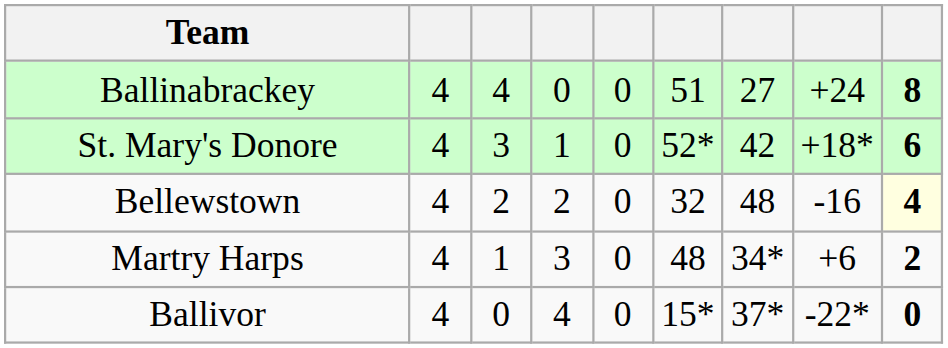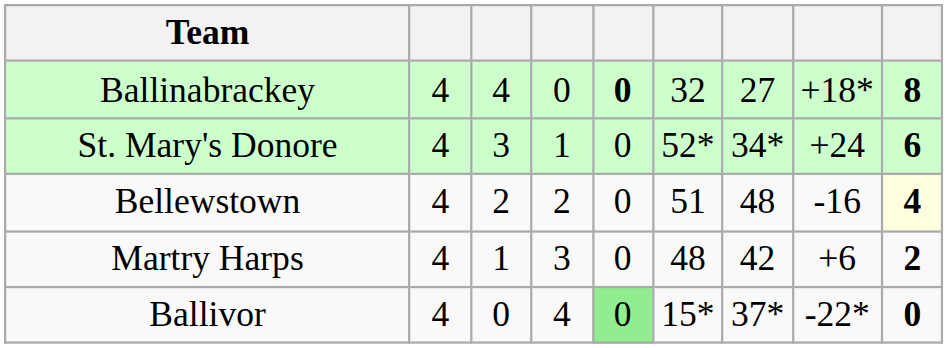Ballinabrackey | column 5: normal -> bold
Ballinabrackey | column 6: 51 -> 32
Ballinabrackey | column 8: +24 -> +18*
St. Mary's Donore | column 7: 42 -> 34*
St. Mary's Donore | column 8: +18* -> +24
Bellewstown | column 6: 32 -> 51
Martry Harps | column 7: 34* -> 42
Ballivor | column 5: no background -> lightgreen background
